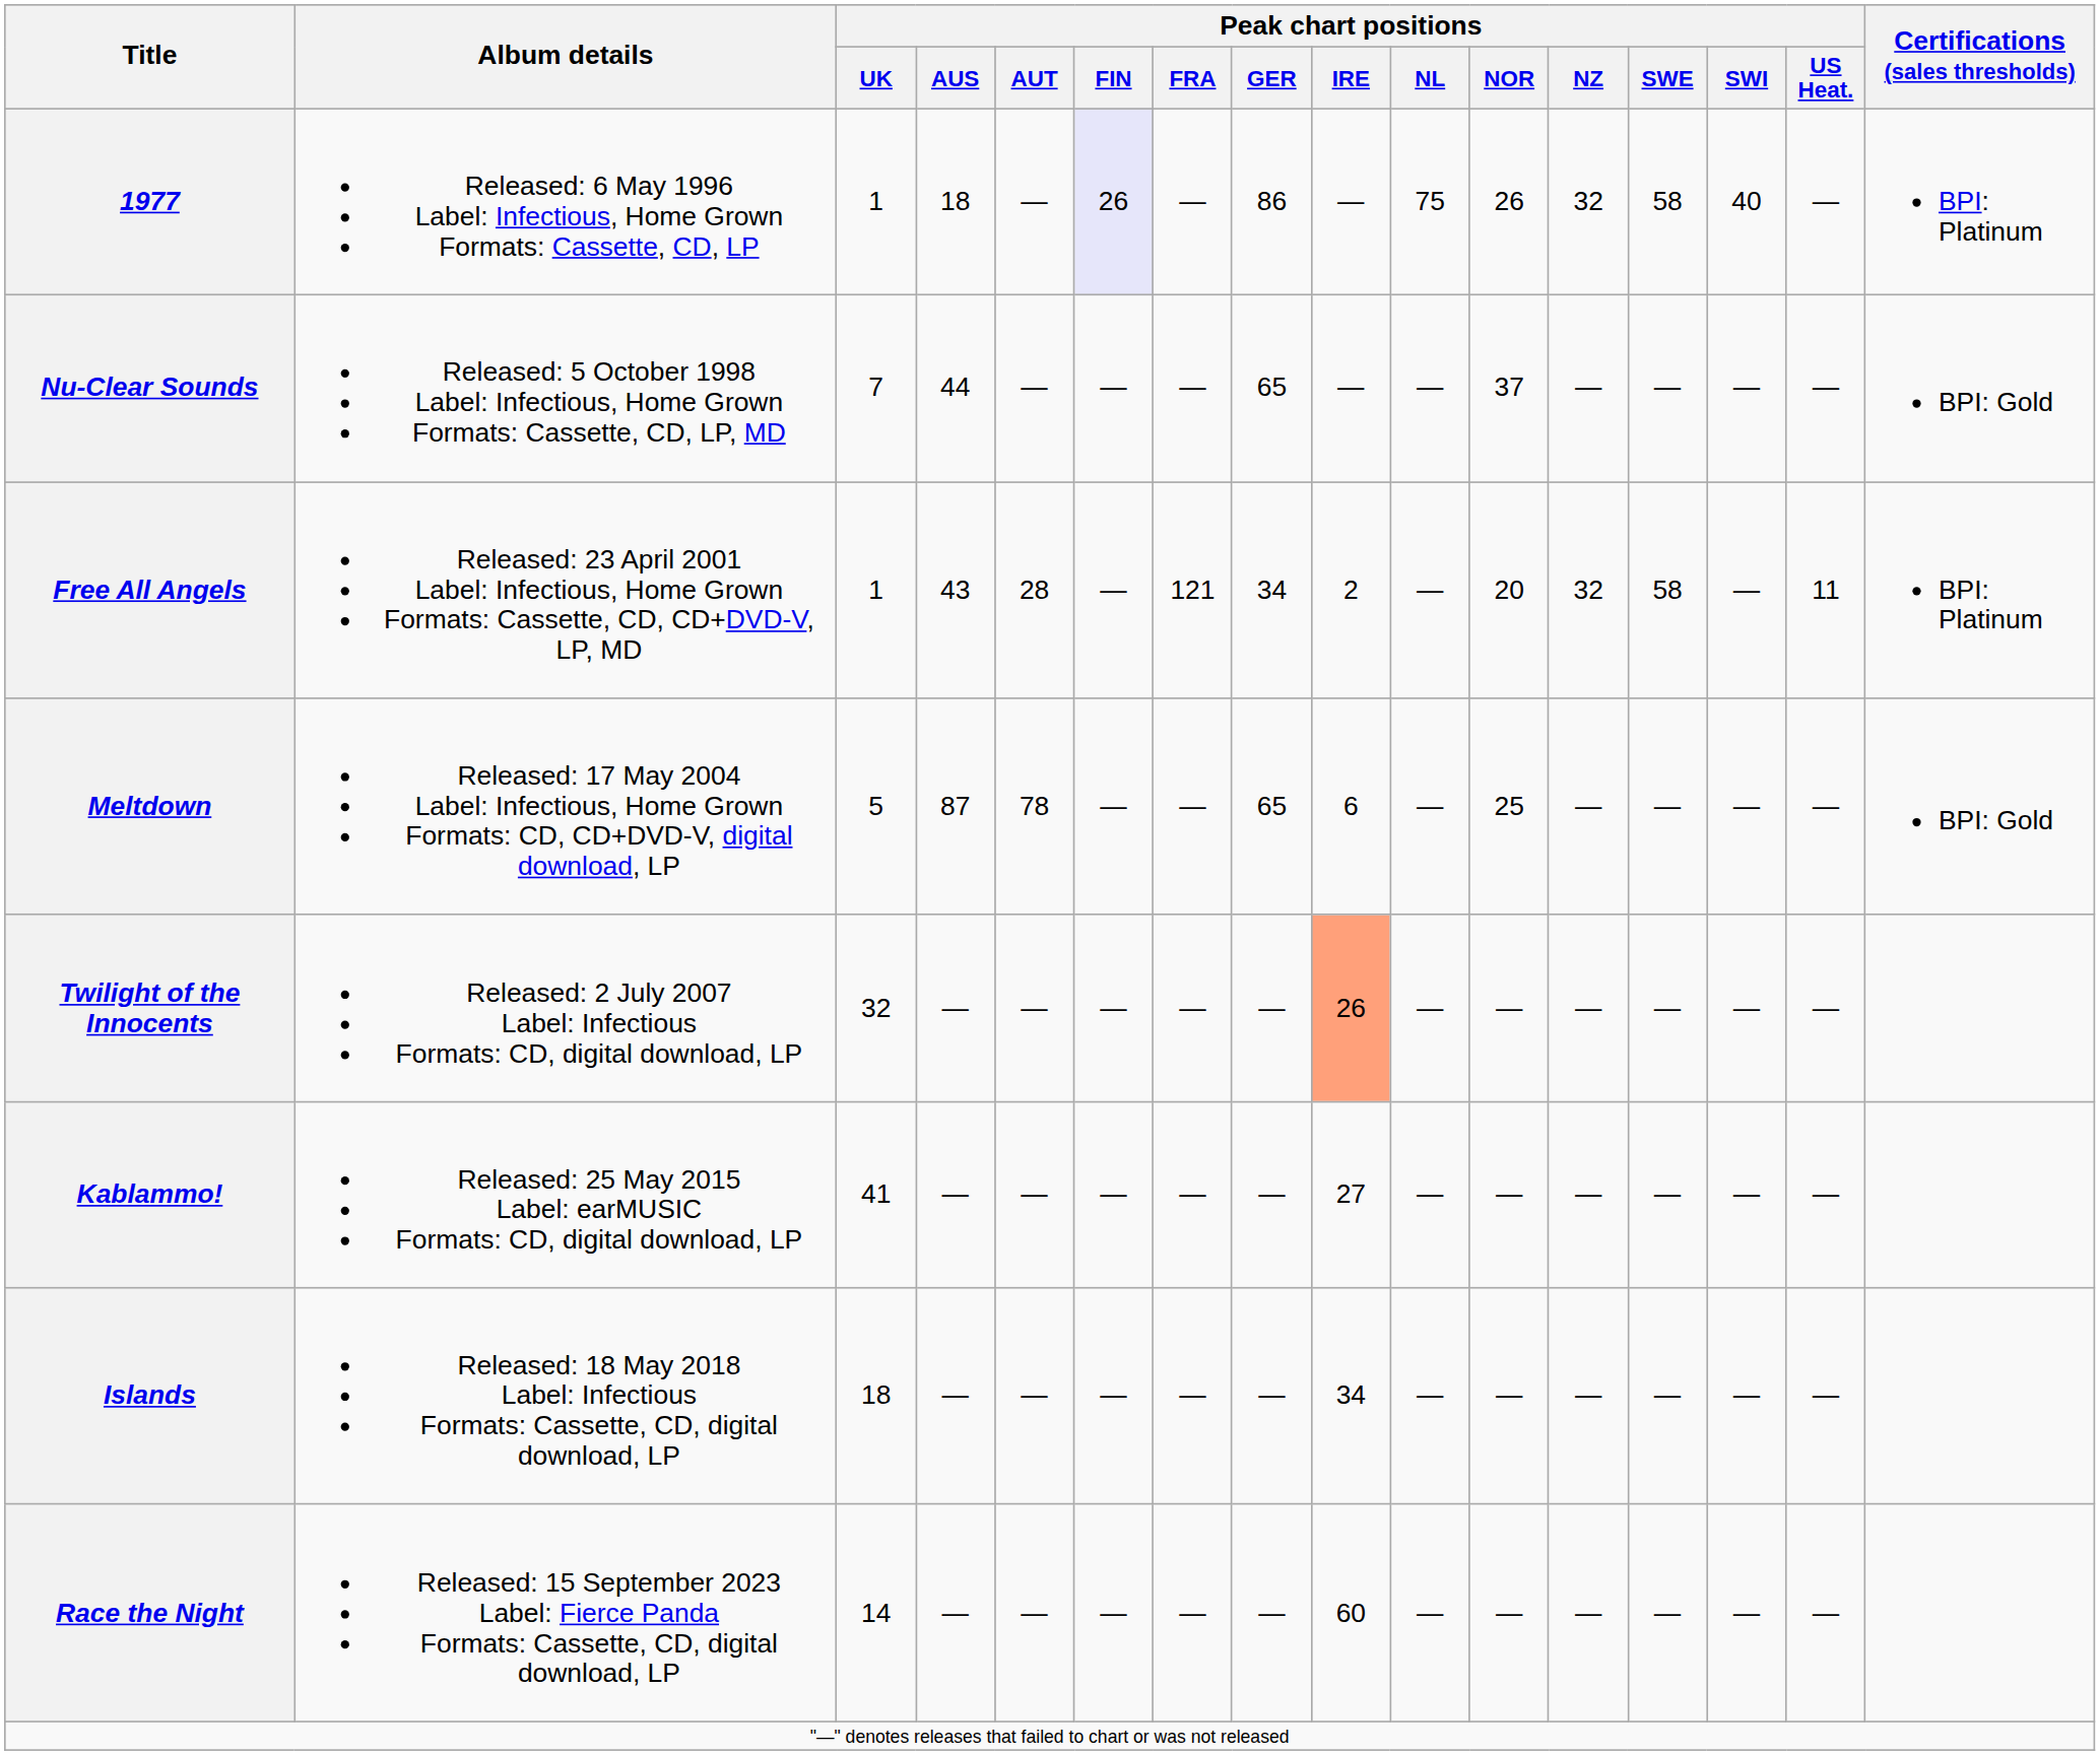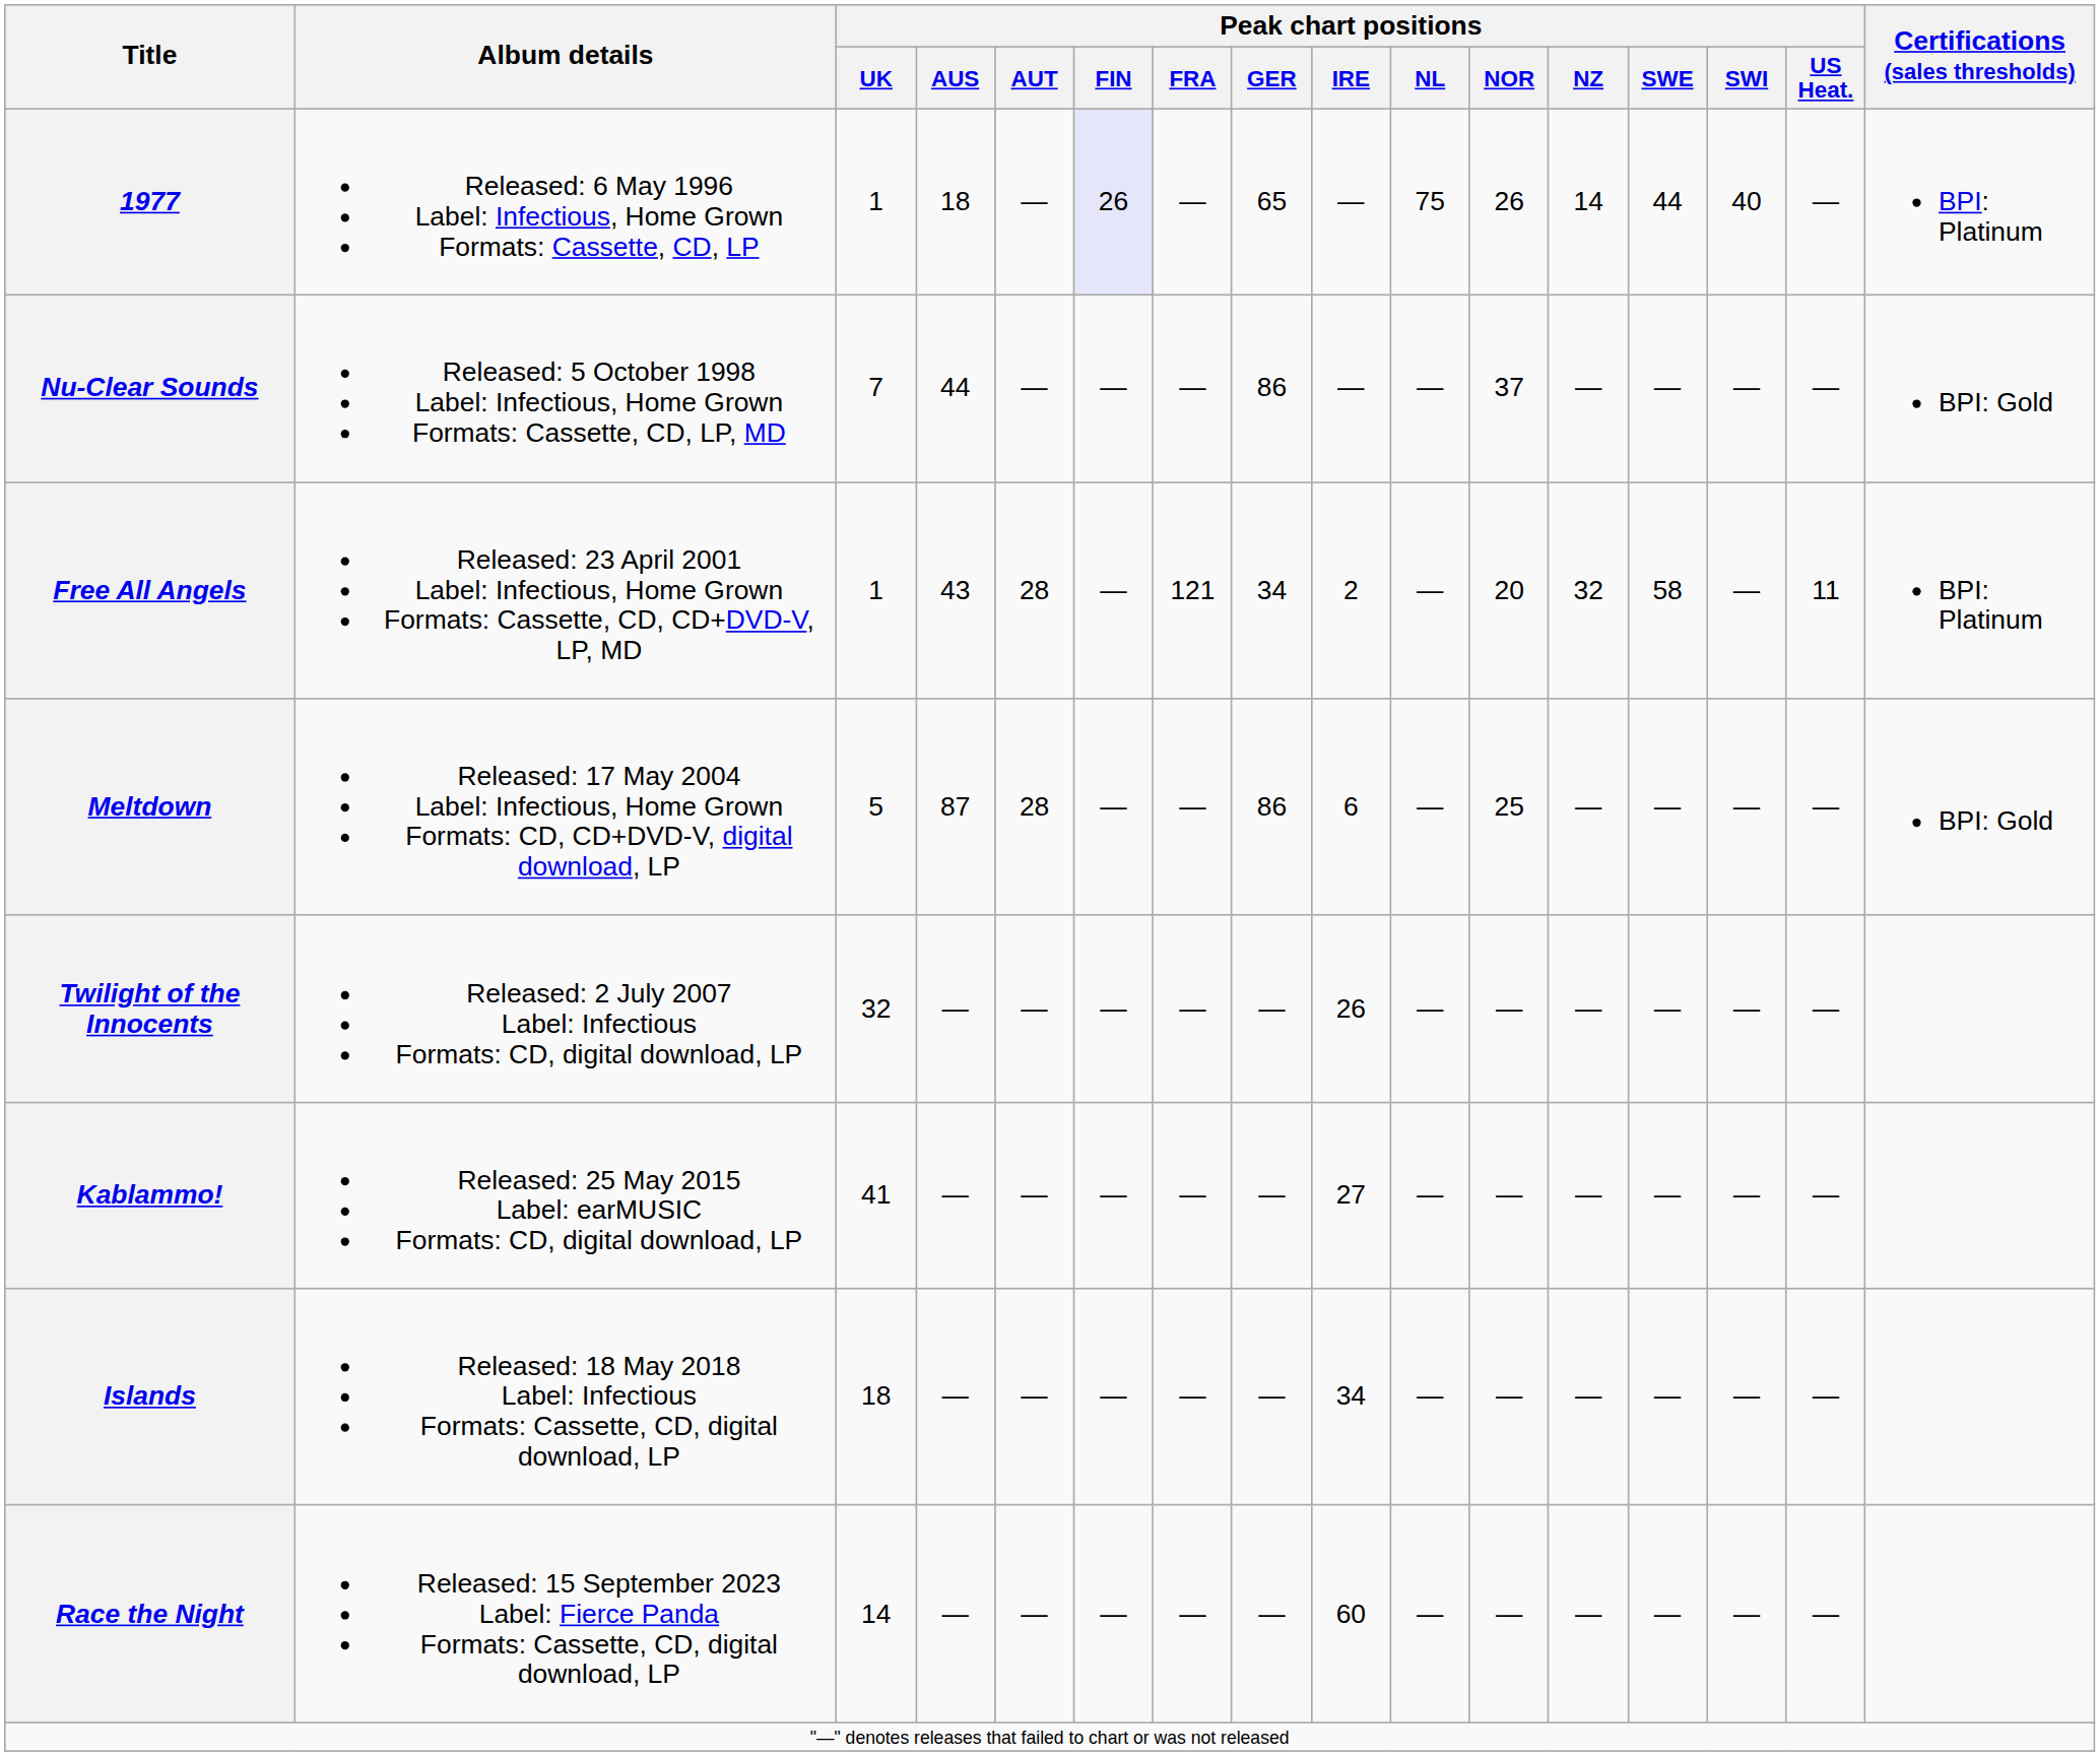1977 | Peak chart positions / GER: 86 -> 65
1977 | Peak chart positions / NZ: 32 -> 14
1977 | Peak chart positions / SWE: 58 -> 44
Nu-Clear Sounds | Peak chart positions / GER: 65 -> 86
Meltdown | Peak chart positions / AUT: 78 -> 28
Meltdown | Peak chart positions / GER: 65 -> 86
Twilight of the Innocents | Peak chart positions / IRE: lightsalmon background -> no background
